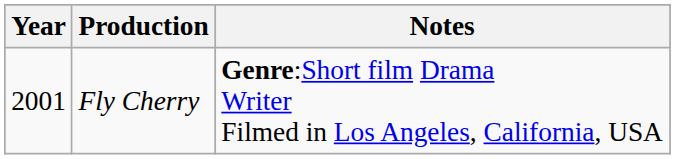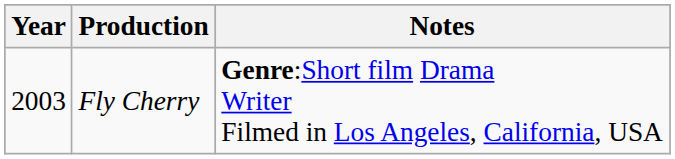Fly Cherry | Year: 2001 -> 2003
